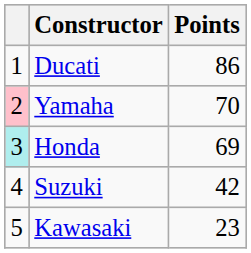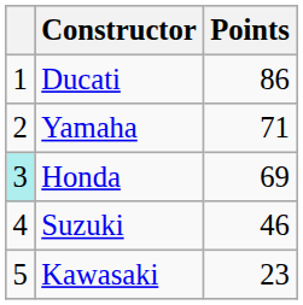Yamaha | column 1: pink background -> no background
Yamaha | Points: 70 -> 71
Suzuki | Points: 42 -> 46
